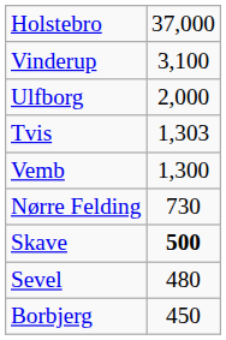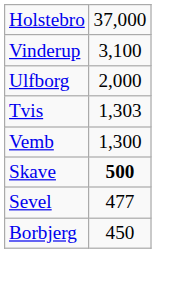- row: Nørre Felding | 730
Sevel | column 2: 480 -> 477
